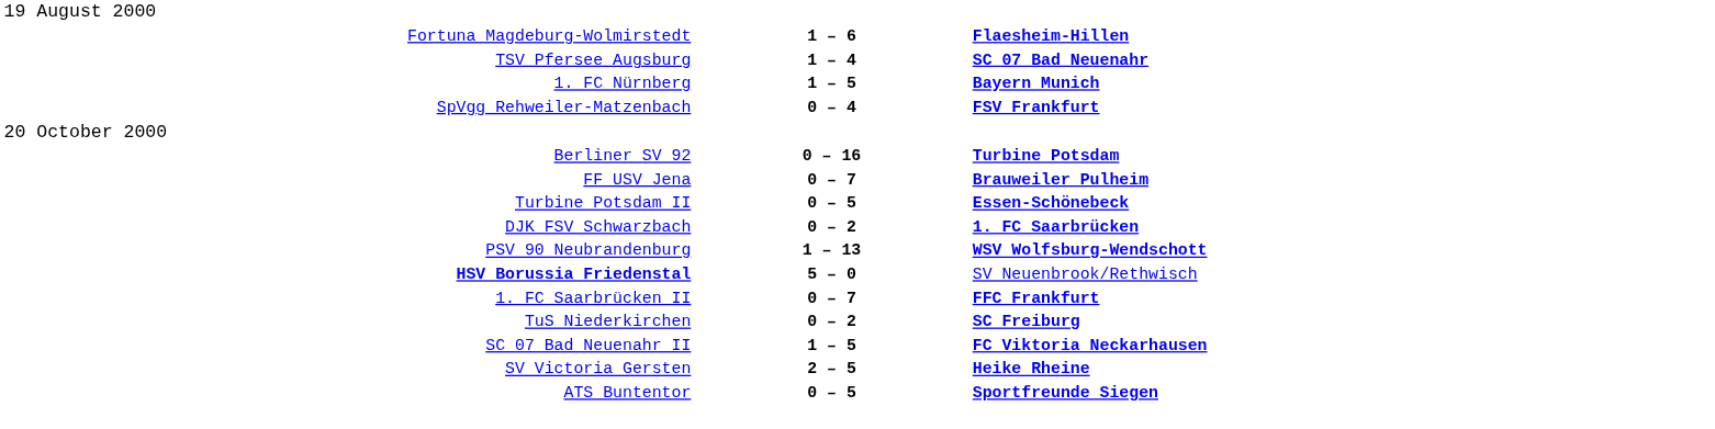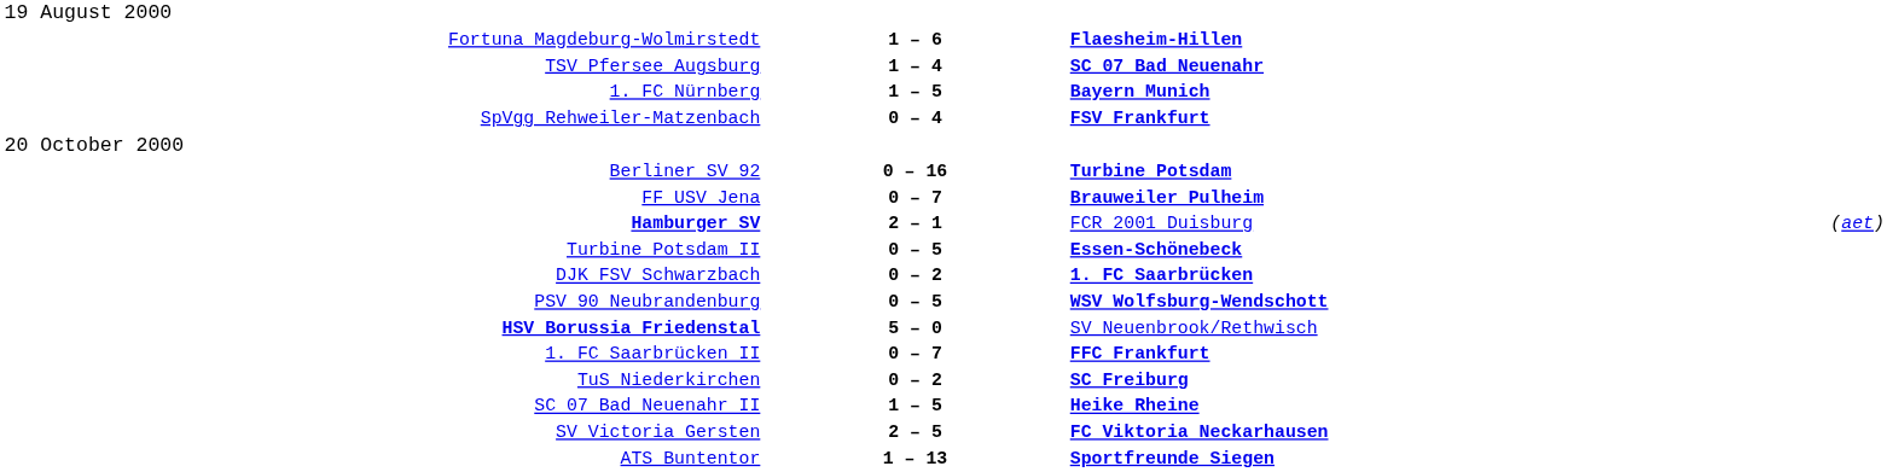+ row: Hamburger SV | 2 – 1 | FCR 2001 Duisburg | (aet)
PSV 90 Neubrandenburg | column 2: 1 – 13 -> 0 – 5
SC 07 Bad Neuenahr II | column 3: FC Viktoria Neckarhausen -> Heike Rheine
SV Victoria Gersten | column 3: Heike Rheine -> FC Viktoria Neckarhausen
ATS Buntentor | column 2: 0 – 5 -> 1 – 13
